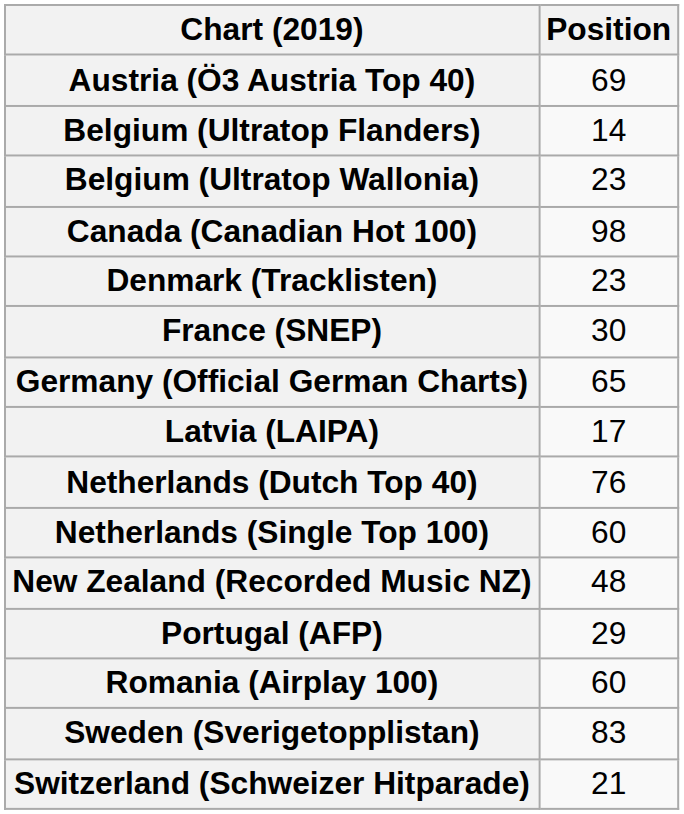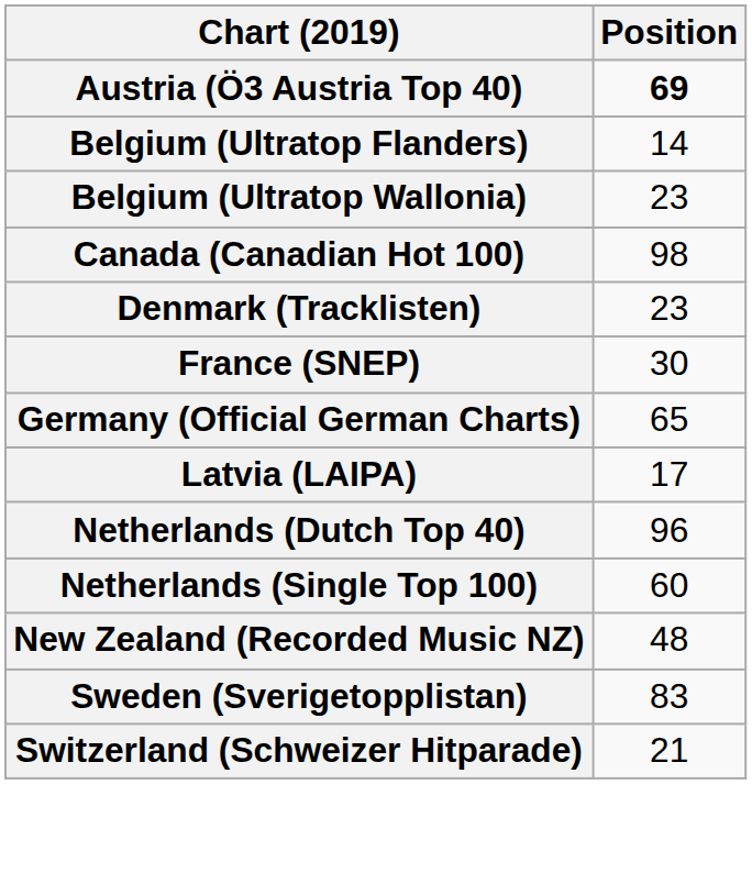Austria (Ö3 Austria Top 40) | Position: normal -> bold
Netherlands (Dutch Top 40) | Position: 76 -> 96
- row: Portugal (AFP) | 29
- row: Romania (Airplay 100) | 60
